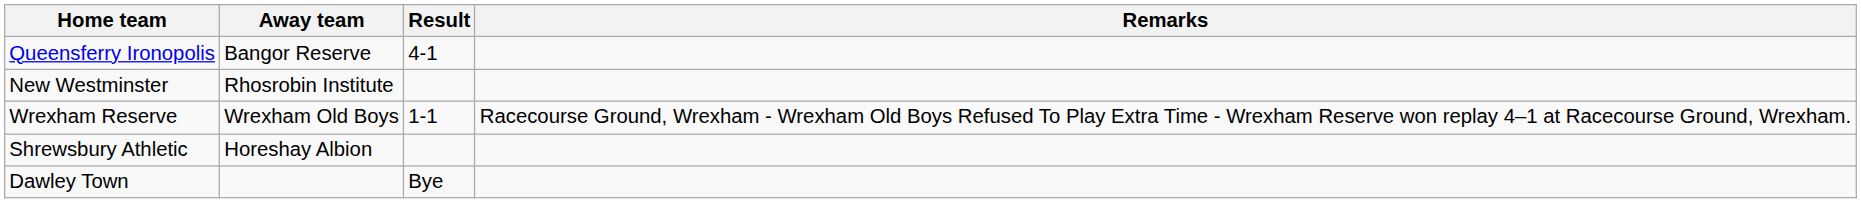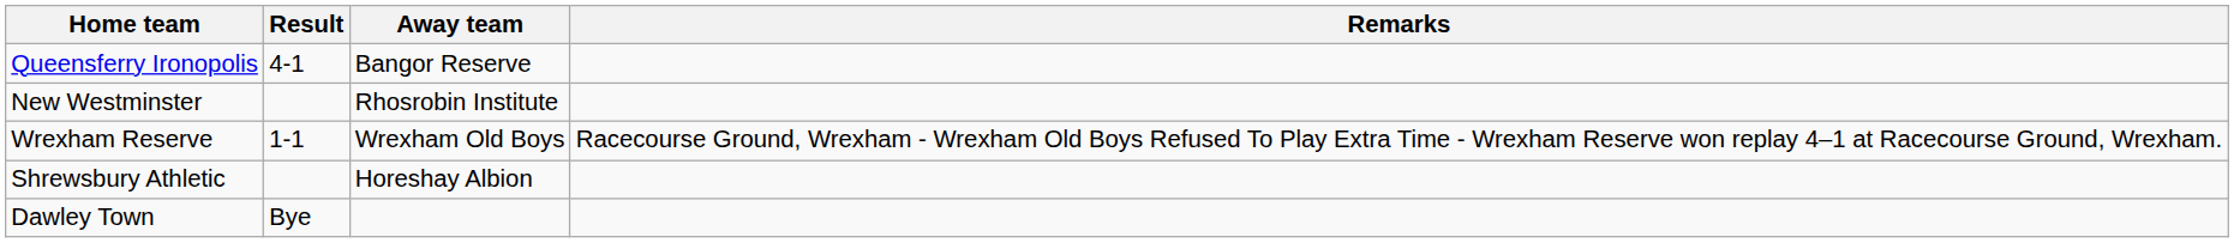columns swapped: Result <-> Away team
